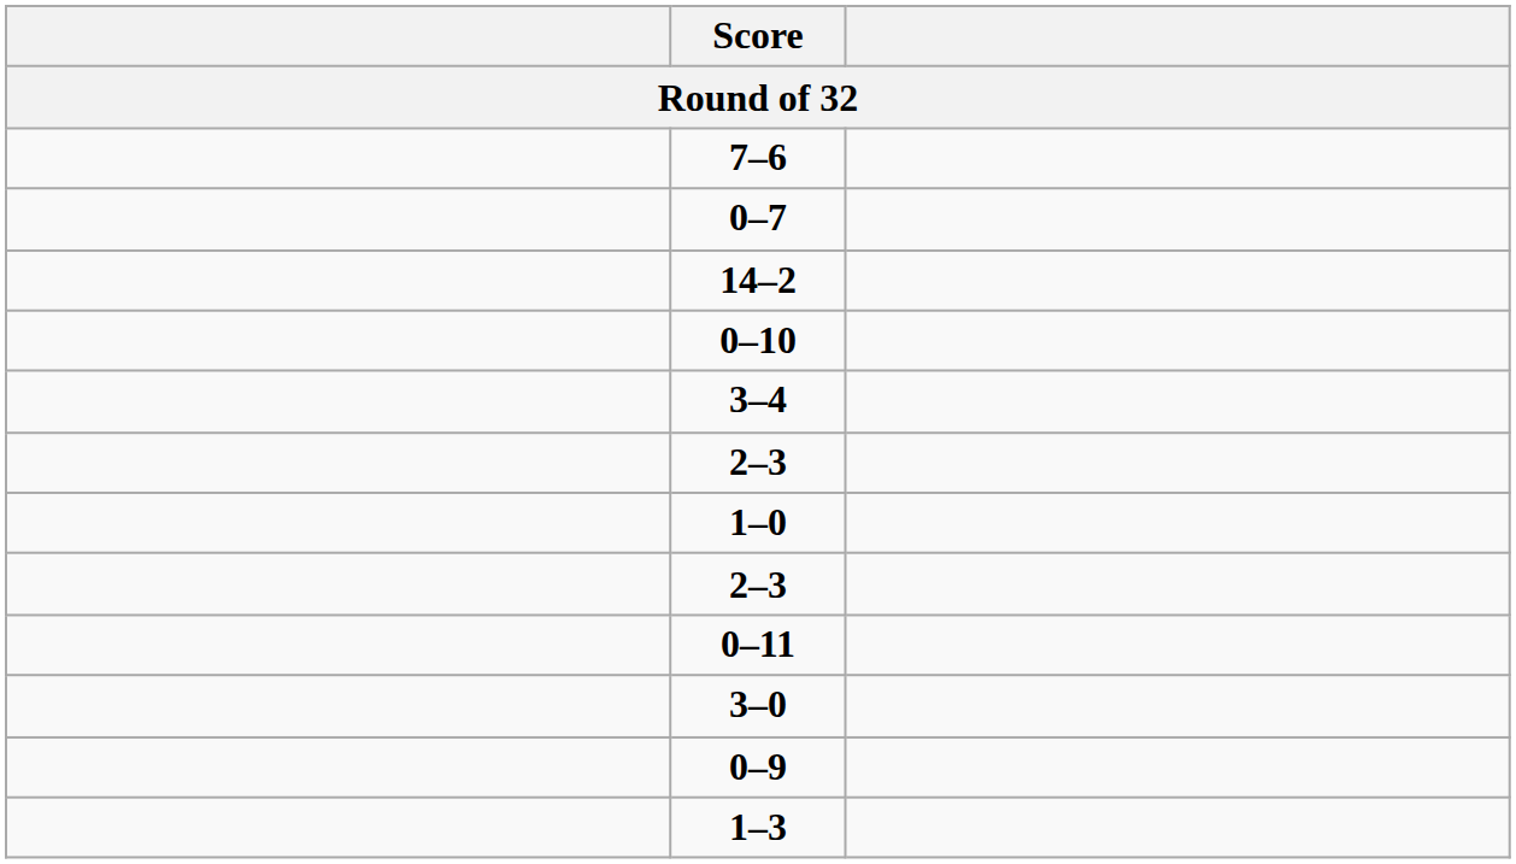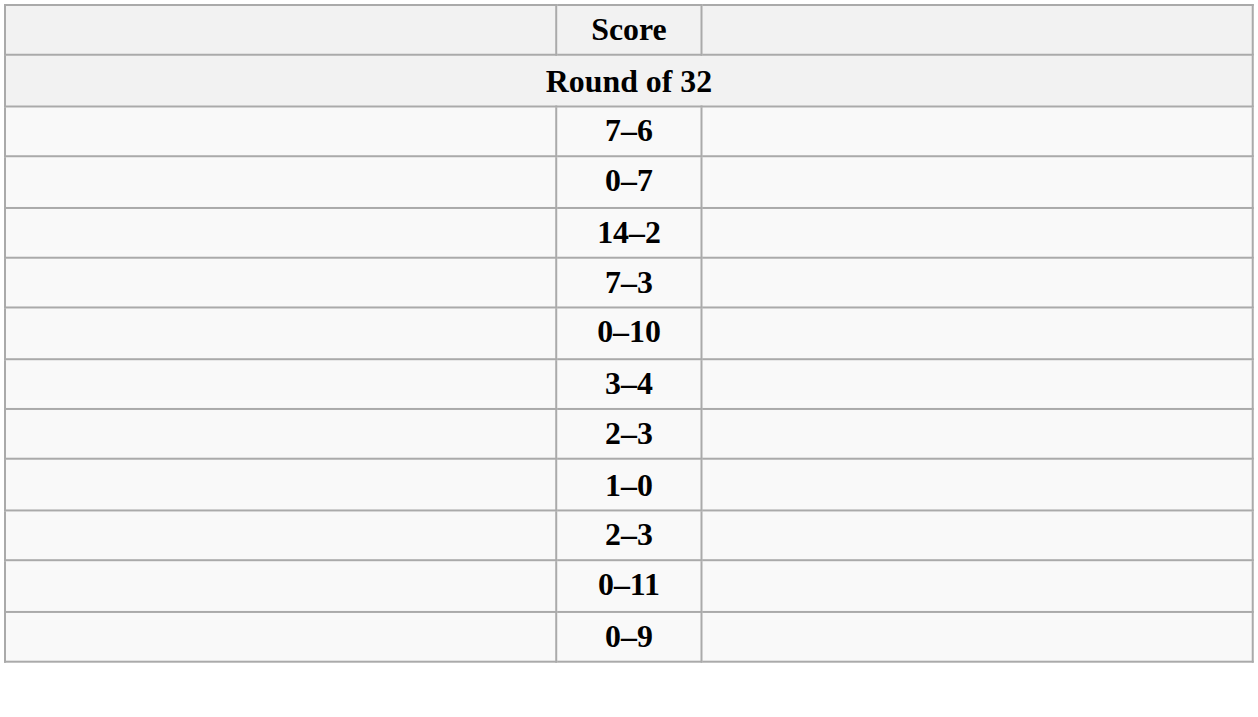+ row: 7–3
- row: 3–0
- row: 1–3
